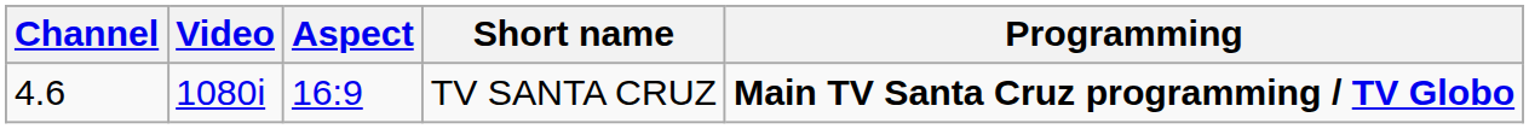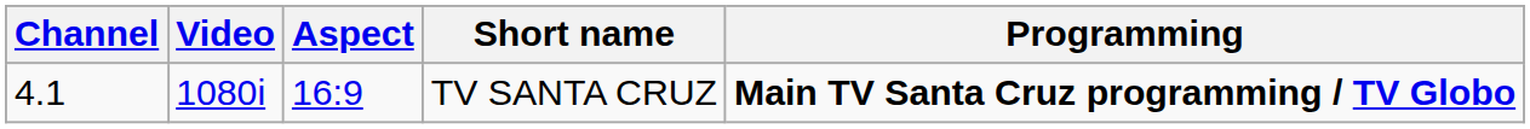TV SANTA CRUZ | Channel: 4.6 -> 4.1
